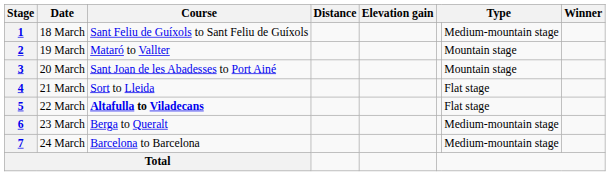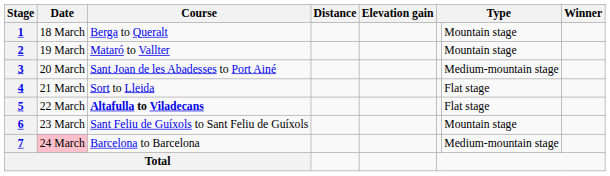1 | Course: Sant Feliu de Guíxols to Sant Feliu de Guíxols -> Berga to Queralt
1 | column 7: Medium-mountain stage -> Mountain stage
3 | column 7: Mountain stage -> Medium-mountain stage
6 | Course: Berga to Queralt -> Sant Feliu de Guíxols to Sant Feliu de Guíxols
6 | column 7: Medium-mountain stage -> Mountain stage
7 | Date: no background -> pink background
